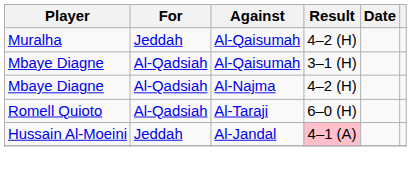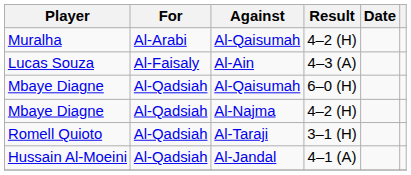Muralha | For: Jeddah -> Al-Arabi
+ row: Lucas Souza | Al-Faisaly | Al-Ain | 4–3 (A)
Mbaye Diagne / Al-Qaisumah | Result: 3–1 (H) -> 6–0 (H)
Romell Quioto | Result: 6–0 (H) -> 3–1 (H)
Hussain Al-Moeini | For: Jeddah -> Al-Qadsiah
Hussain Al-Moeini | Result: pink background -> no background
